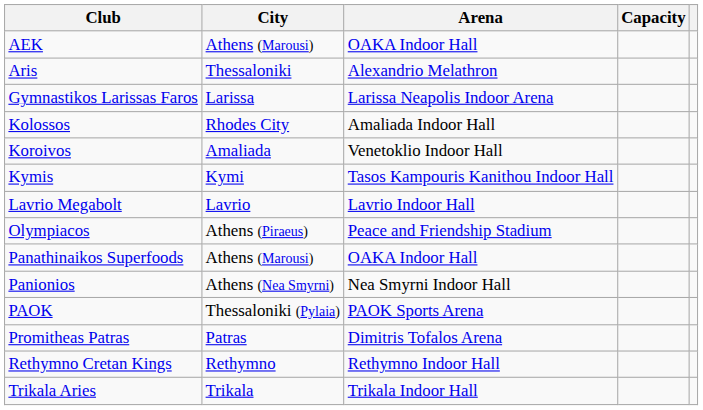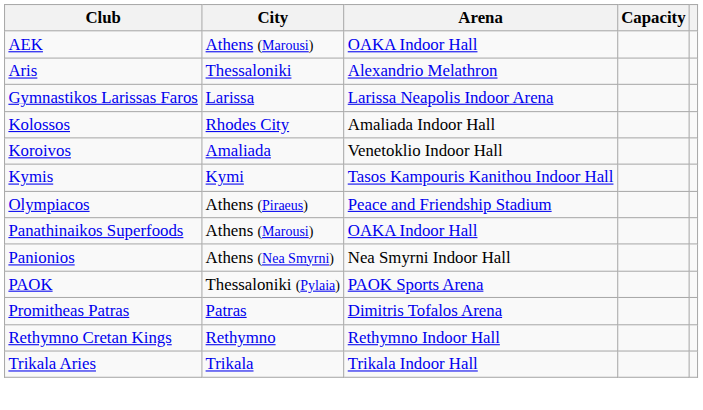- row: Lavrio Megabolt | Lavrio | Lavrio Indoor Hall
